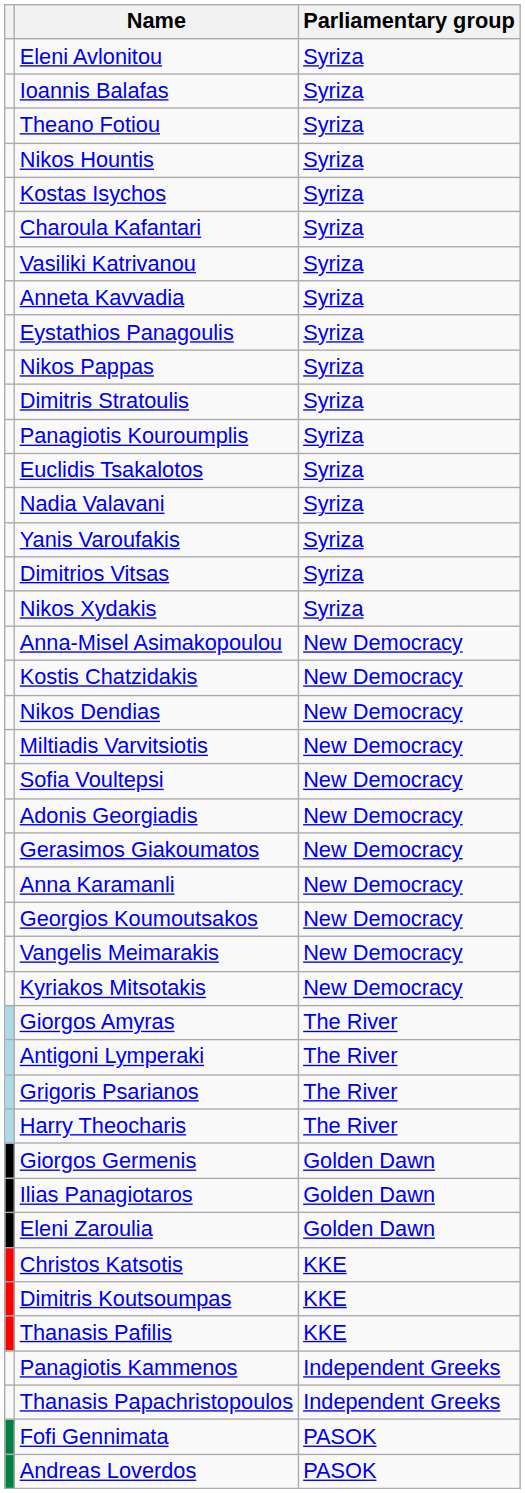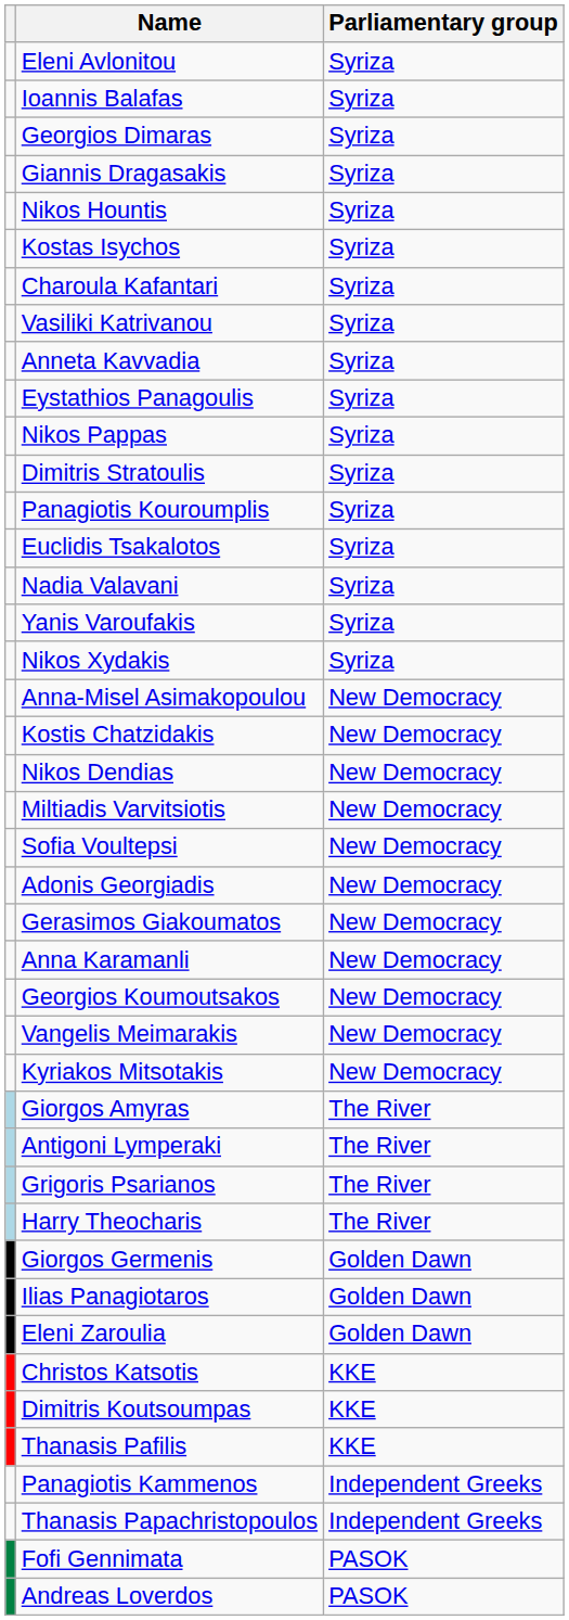+ row: Georgios Dimaras | Syriza
+ row: Giannis Dragasakis | Syriza
- row: Theano Fotiou | Syriza
- row: Dimitrios Vitsas | Syriza
